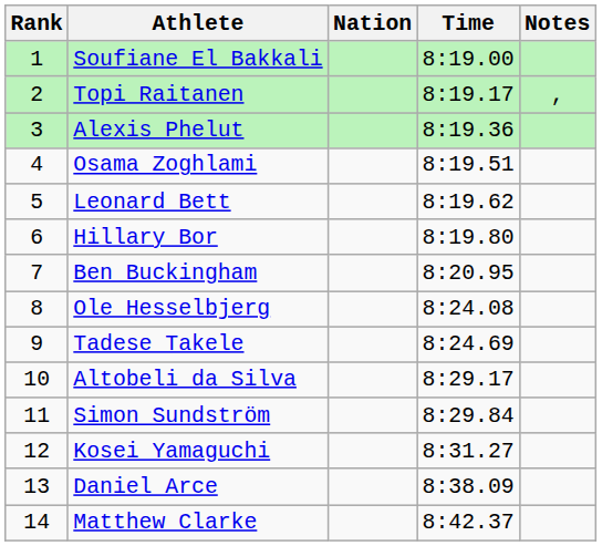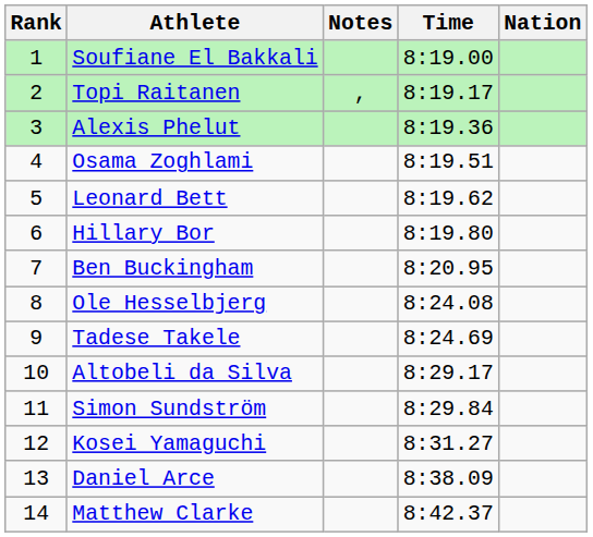columns swapped: Nation <-> Notes
